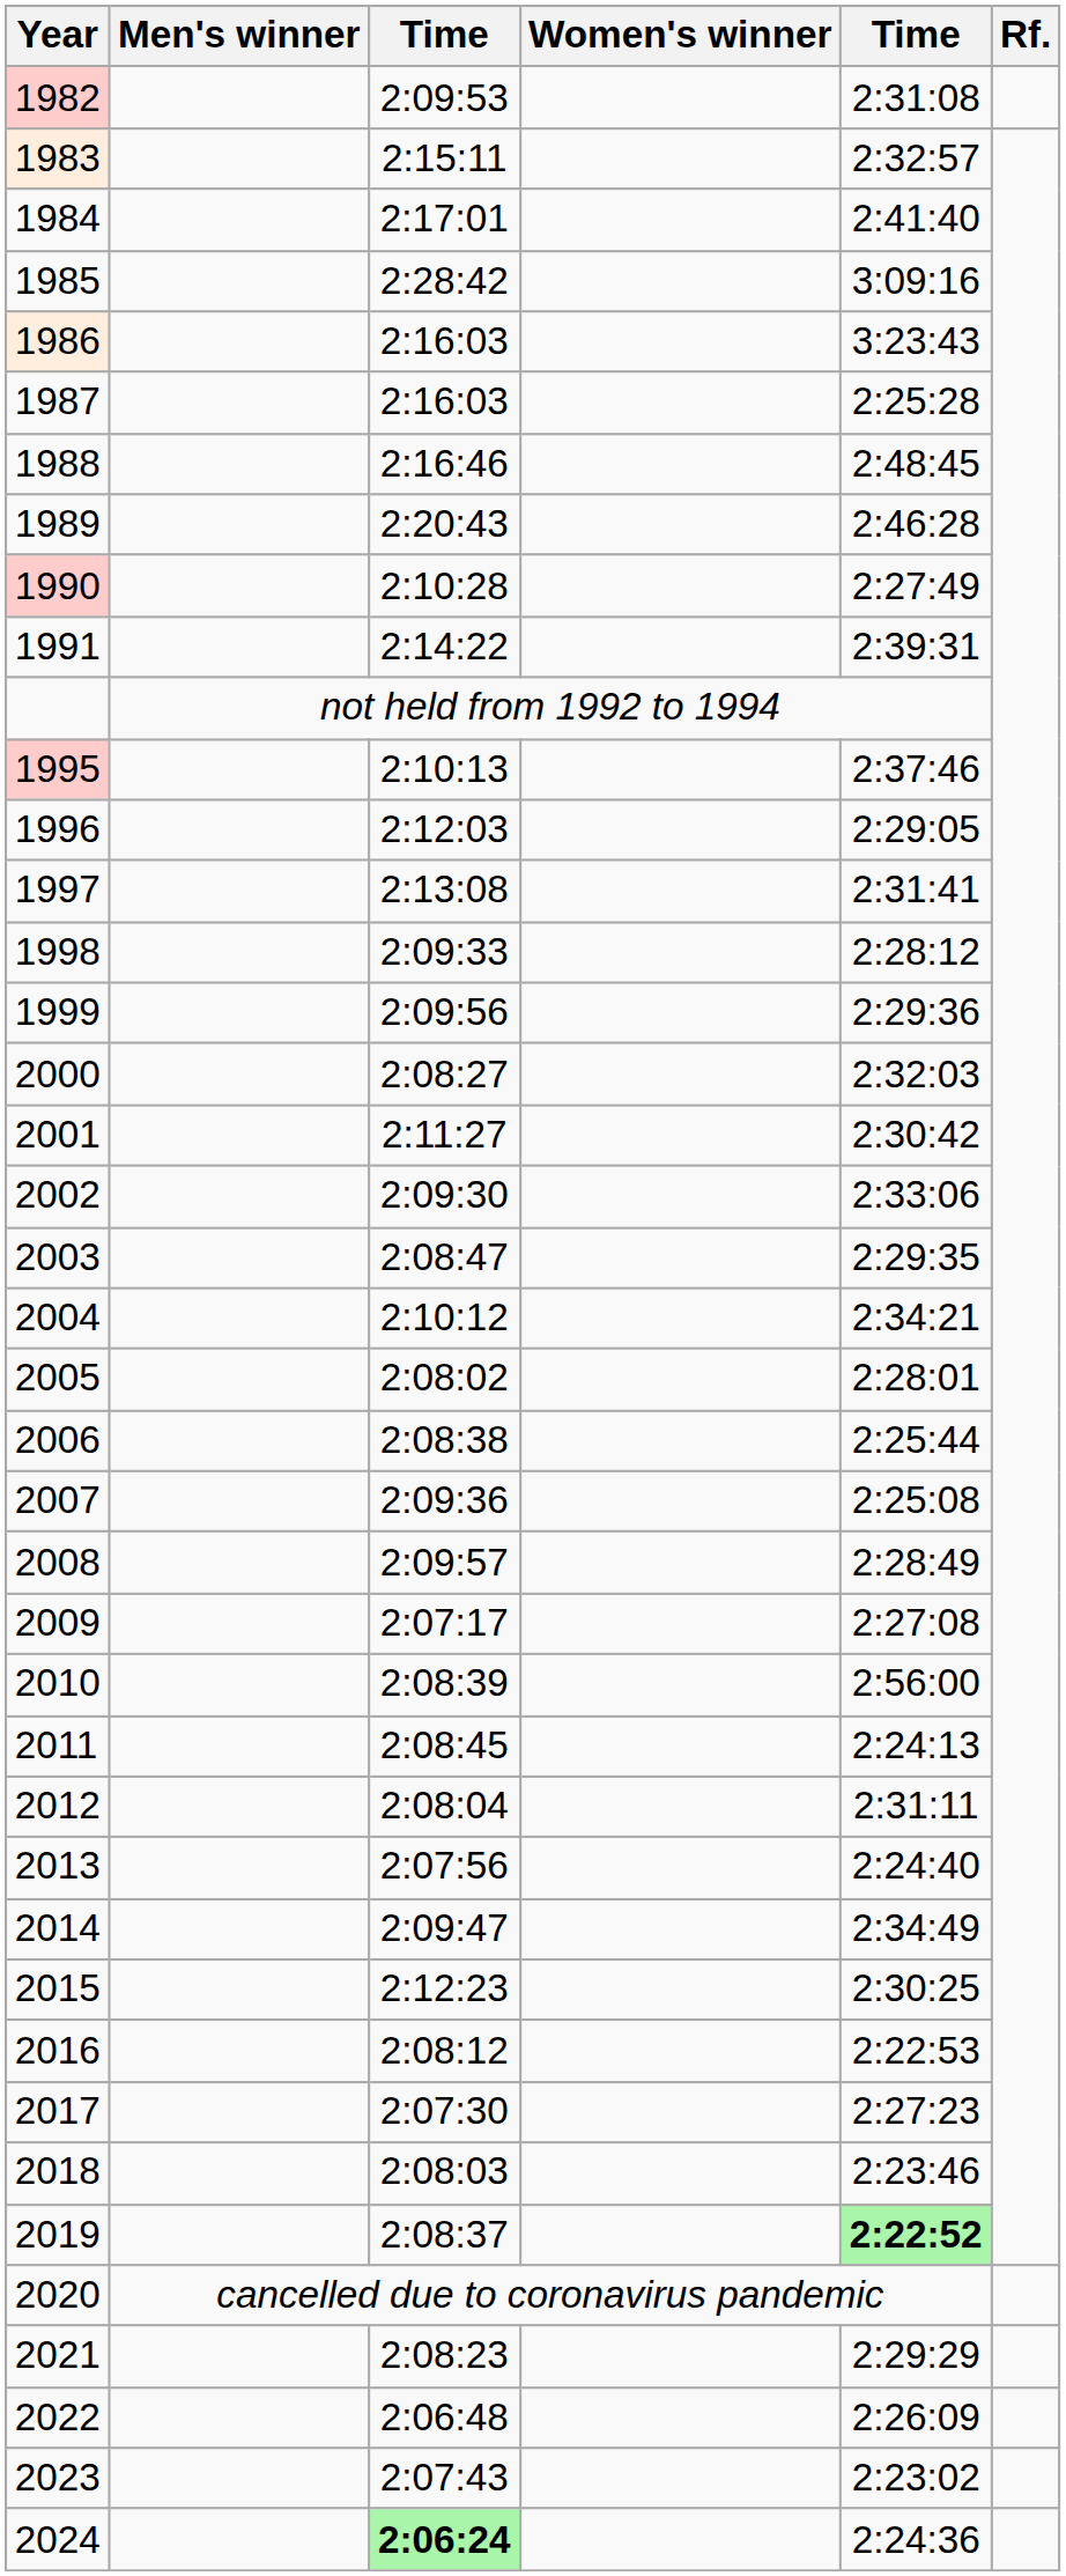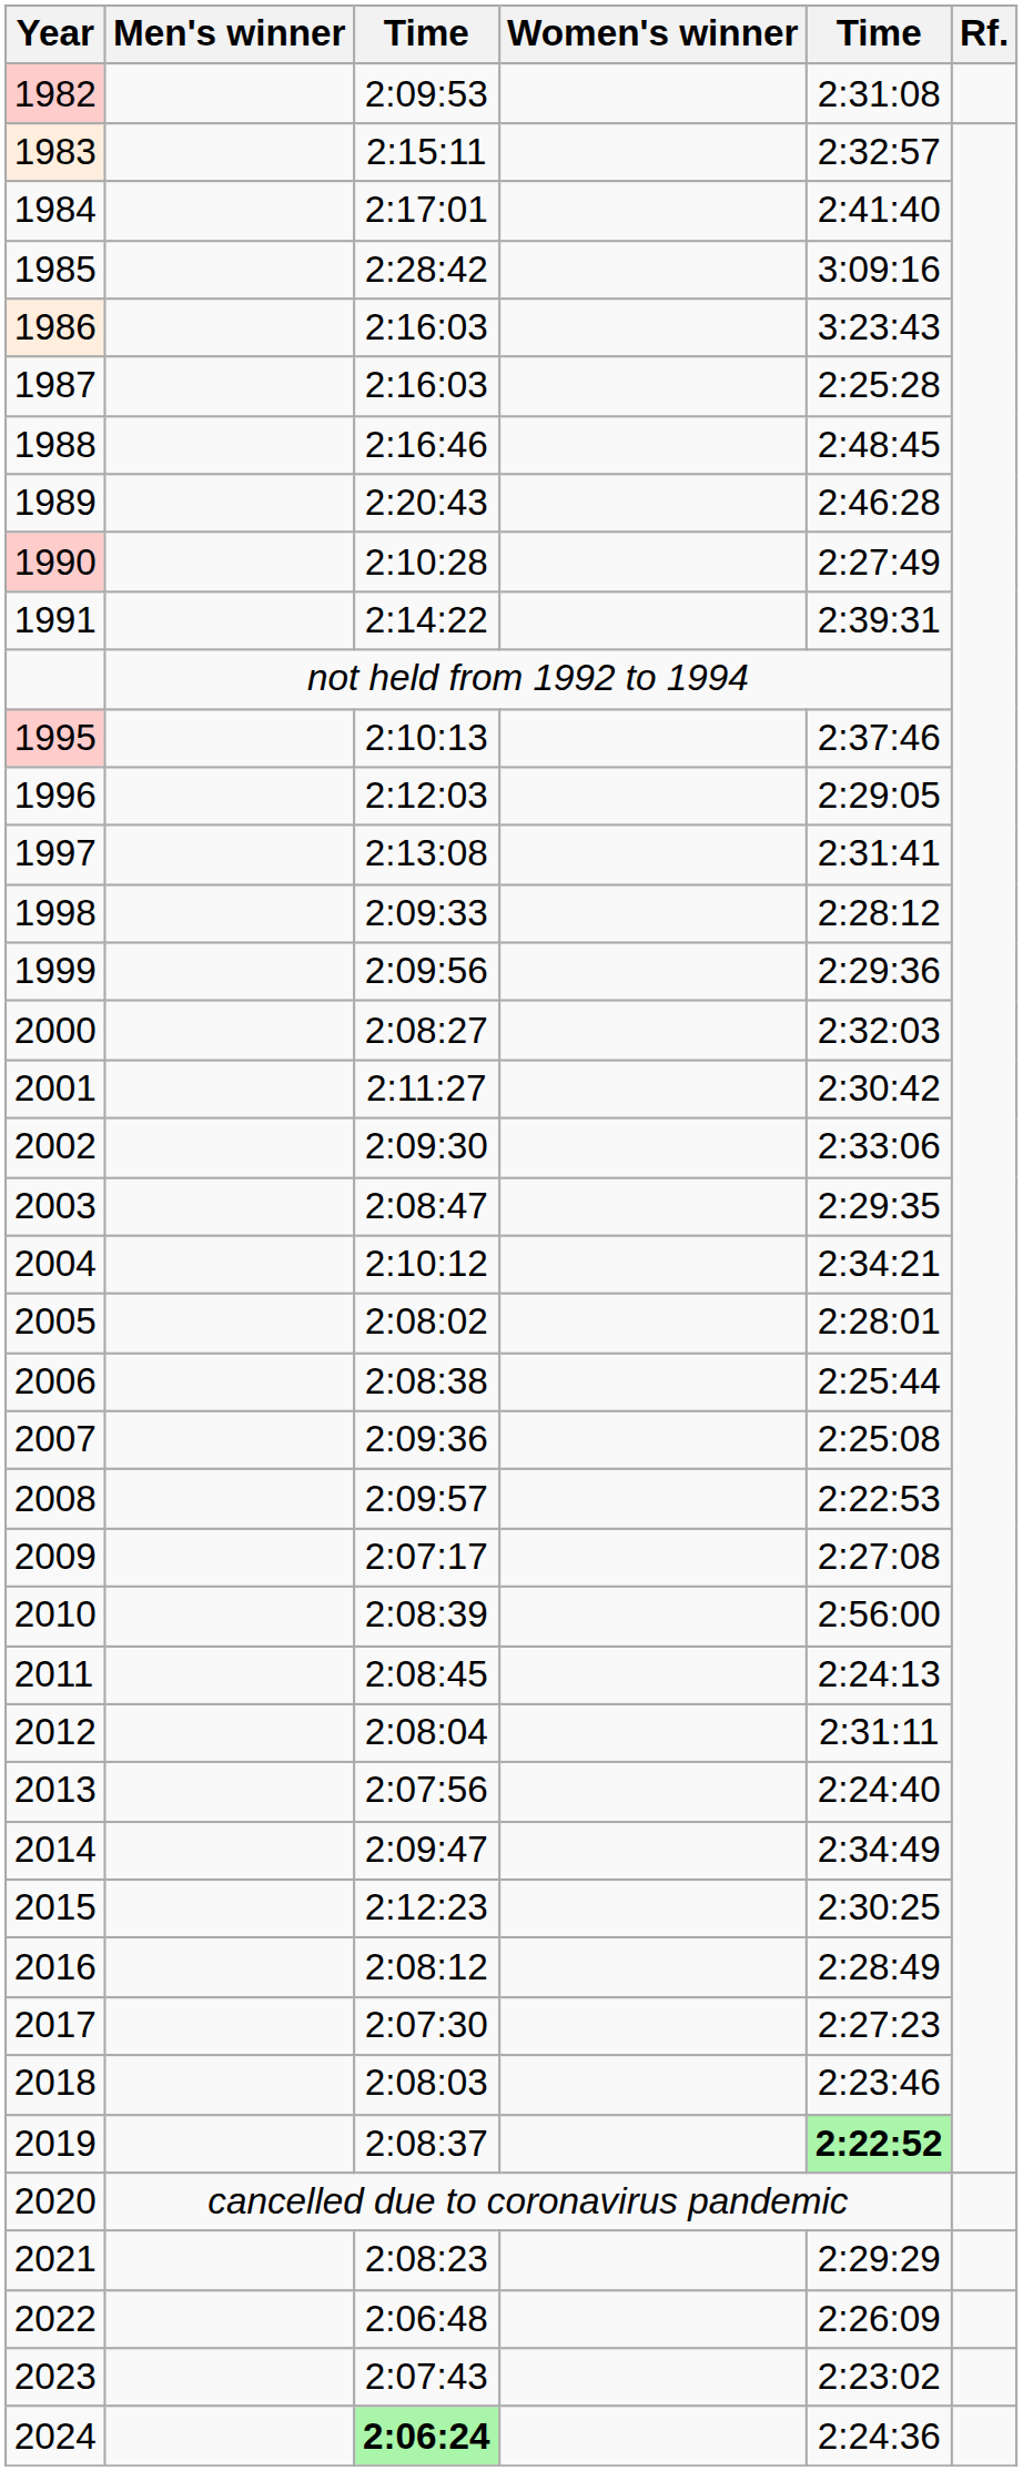2008 | column 5: 2:28:49 -> 2:22:53
2016 | column 5: 2:22:53 -> 2:28:49
